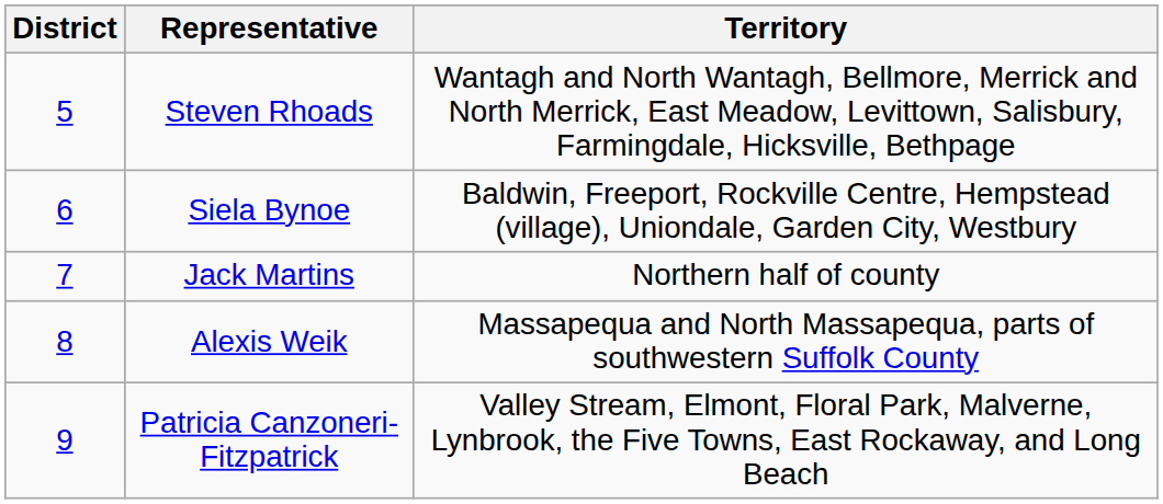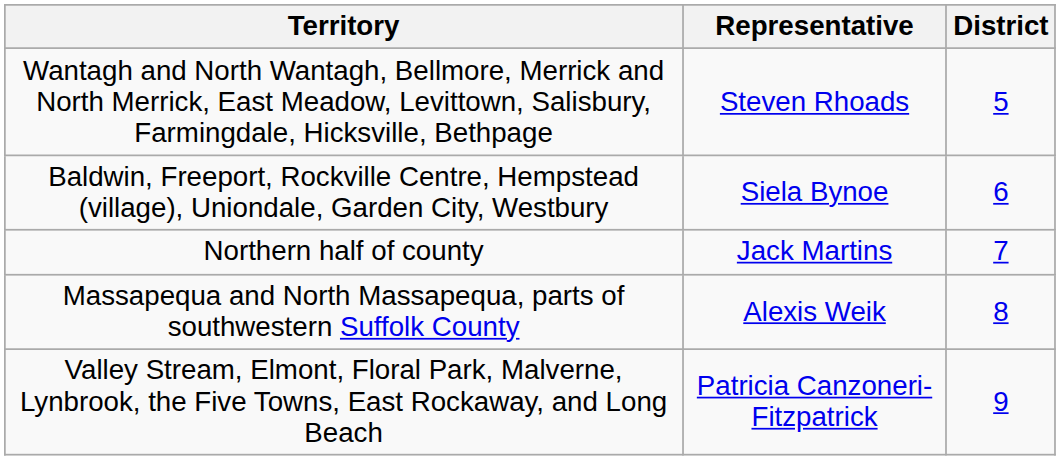columns swapped: District <-> Territory
